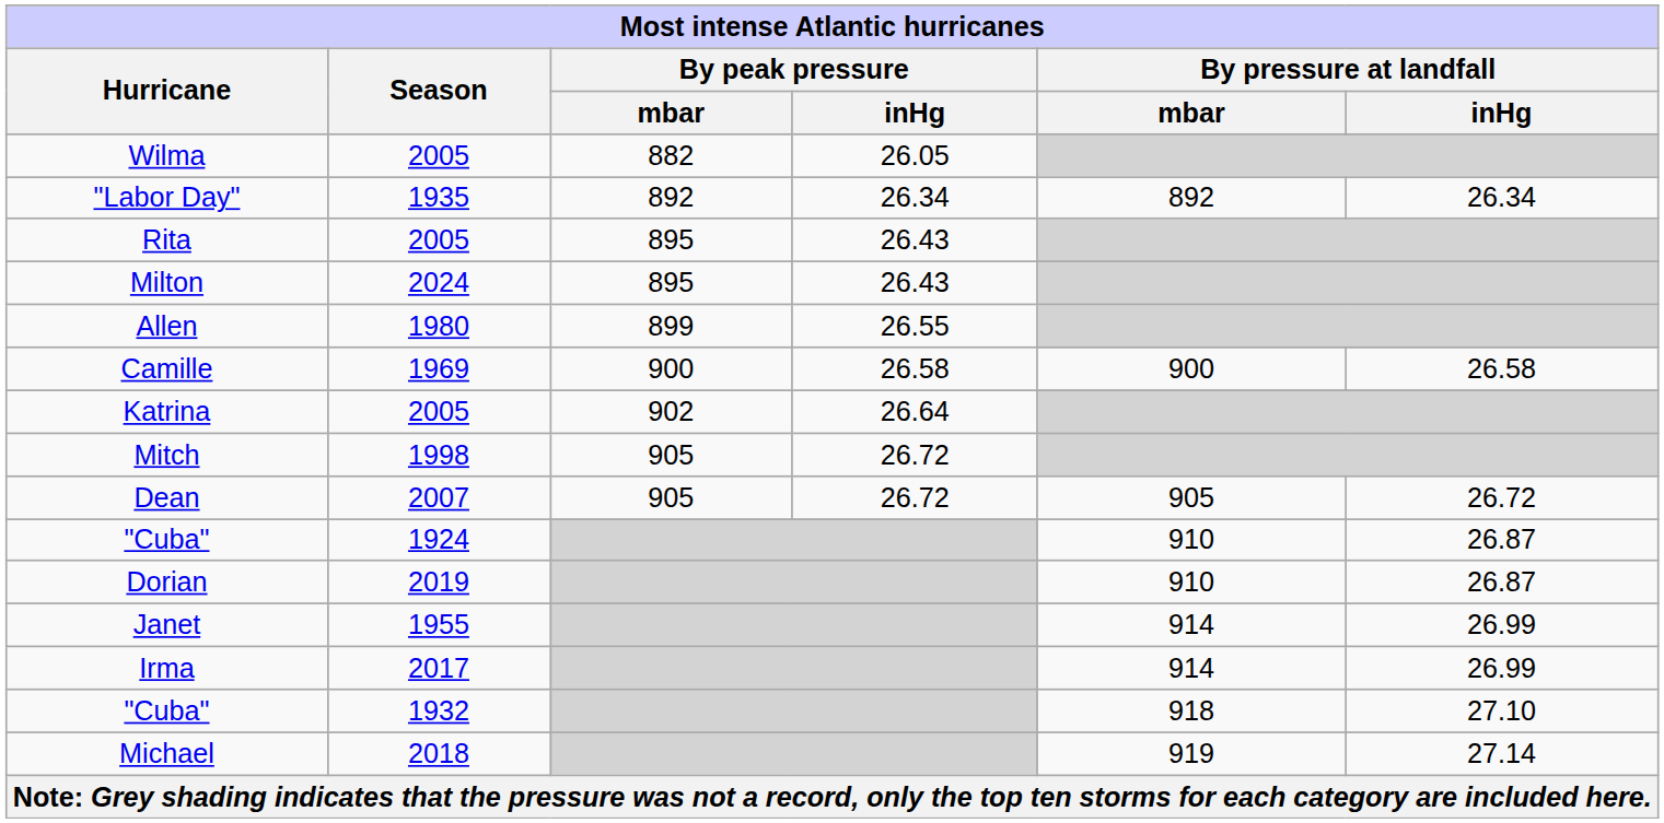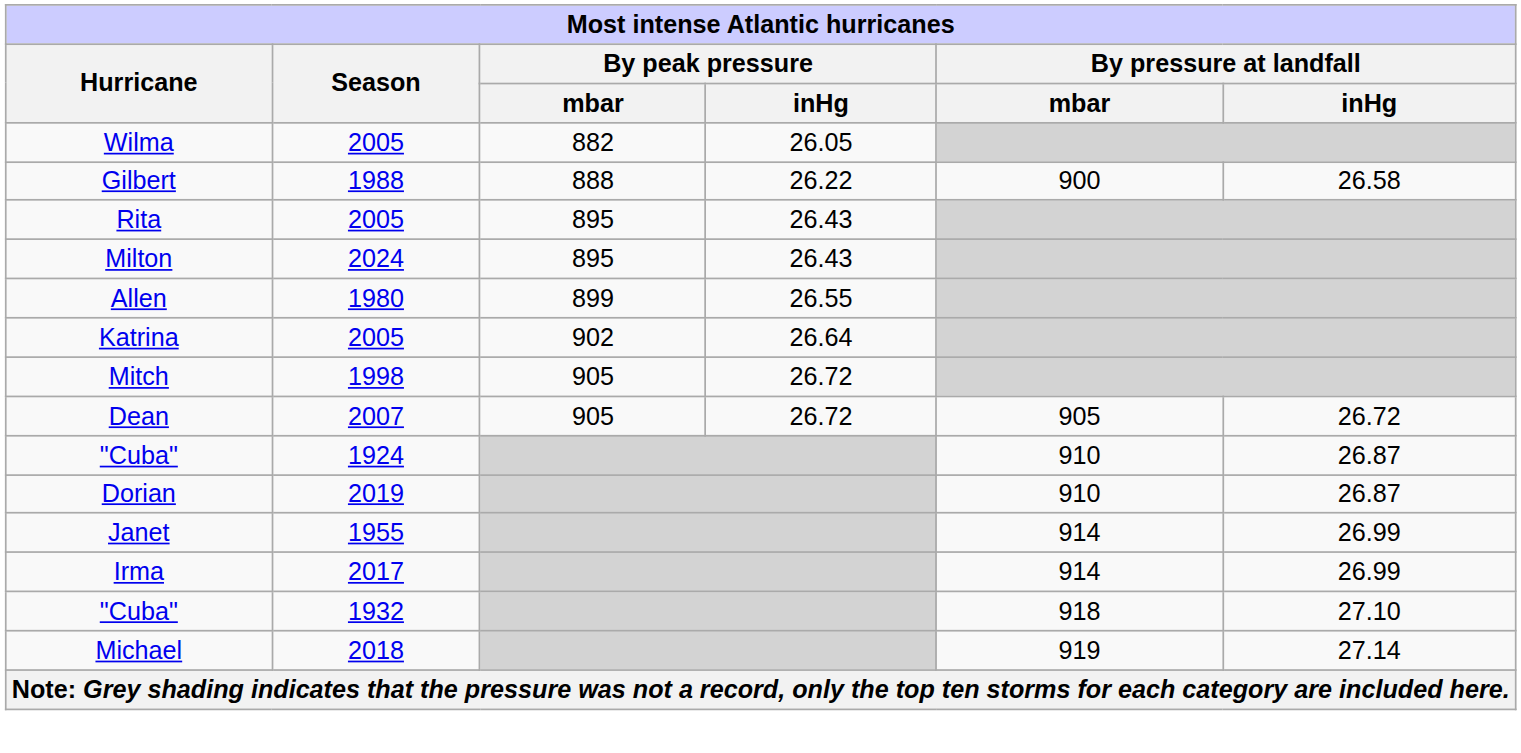+ row: Gilbert | 1988 | 888 | 26.22 | 900 | 26.58
- row: "Labor Day" | 1935 | 892 | 26.34 | 892 | 26.34
- row: Camille | 1969 | 900 | 26.58 | 900 | 26.58
